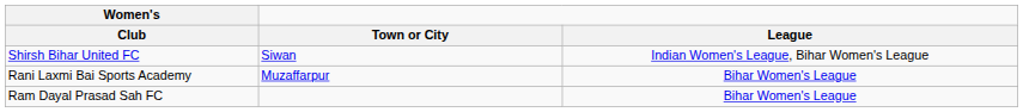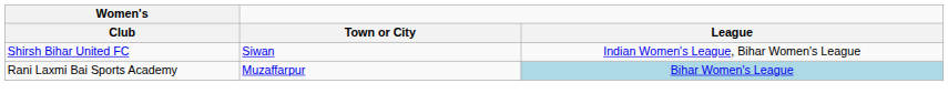Rani Laxmi Bai Sports Academy | League: no background -> lightblue background
- row: Ram Dayal Prasad Sah FC | Bihar Women's League
